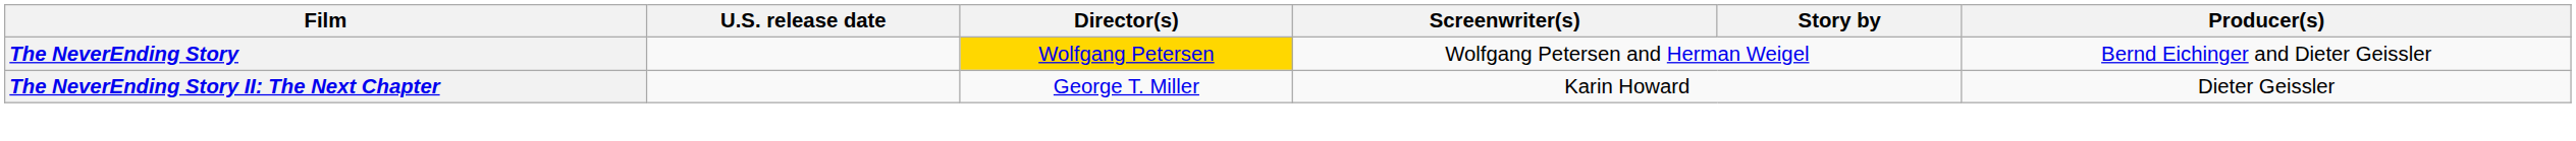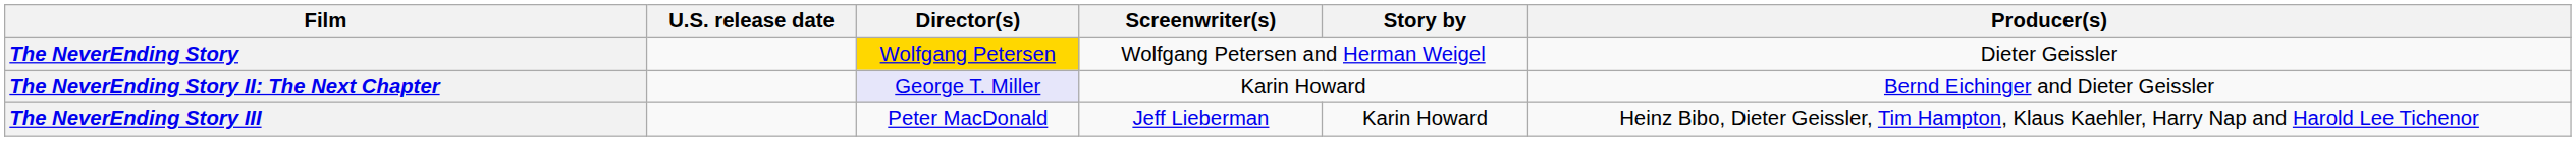The NeverEnding Story | Producer(s): Bernd Eichinger and Dieter Geissler -> Dieter Geissler
The NeverEnding Story II: The Next Chapter | Director(s): no background -> lavender background
The NeverEnding Story II: The Next Chapter | Producer(s): Dieter Geissler -> Bernd Eichinger and Dieter Geissler
+ row: The NeverEnding Story III | Peter MacDonald | Jeff Lieberman | Karin Howard | Heinz Bibo, Dieter Geissler, Tim Hampton, Klaus Kaehler, Harry Nap and Harold Lee Tichenor
